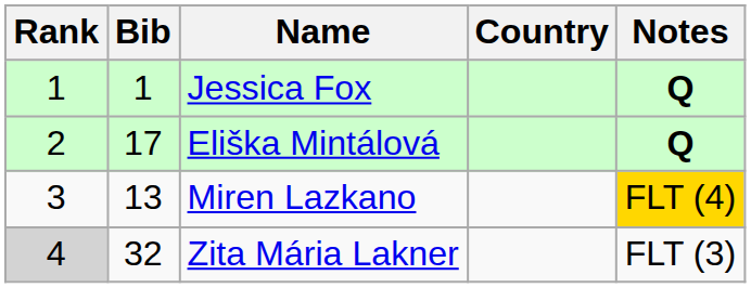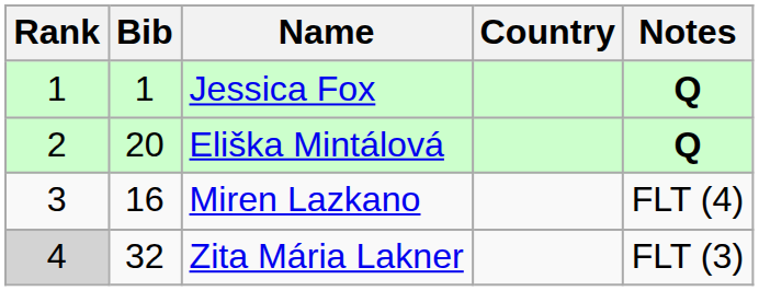Eliška Mintálová | Bib: 17 -> 20
Miren Lazkano | Bib: 13 -> 16
Miren Lazkano | Notes: gold background -> no background
